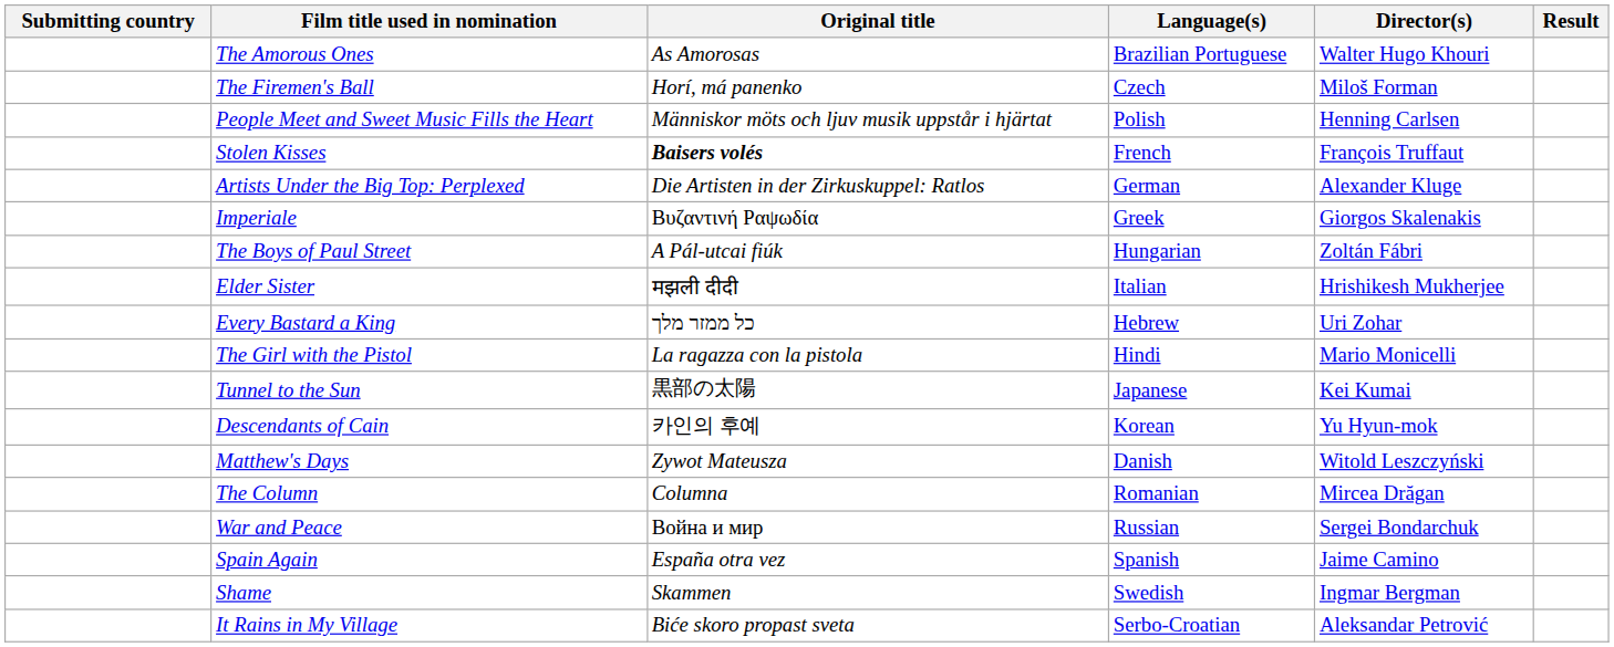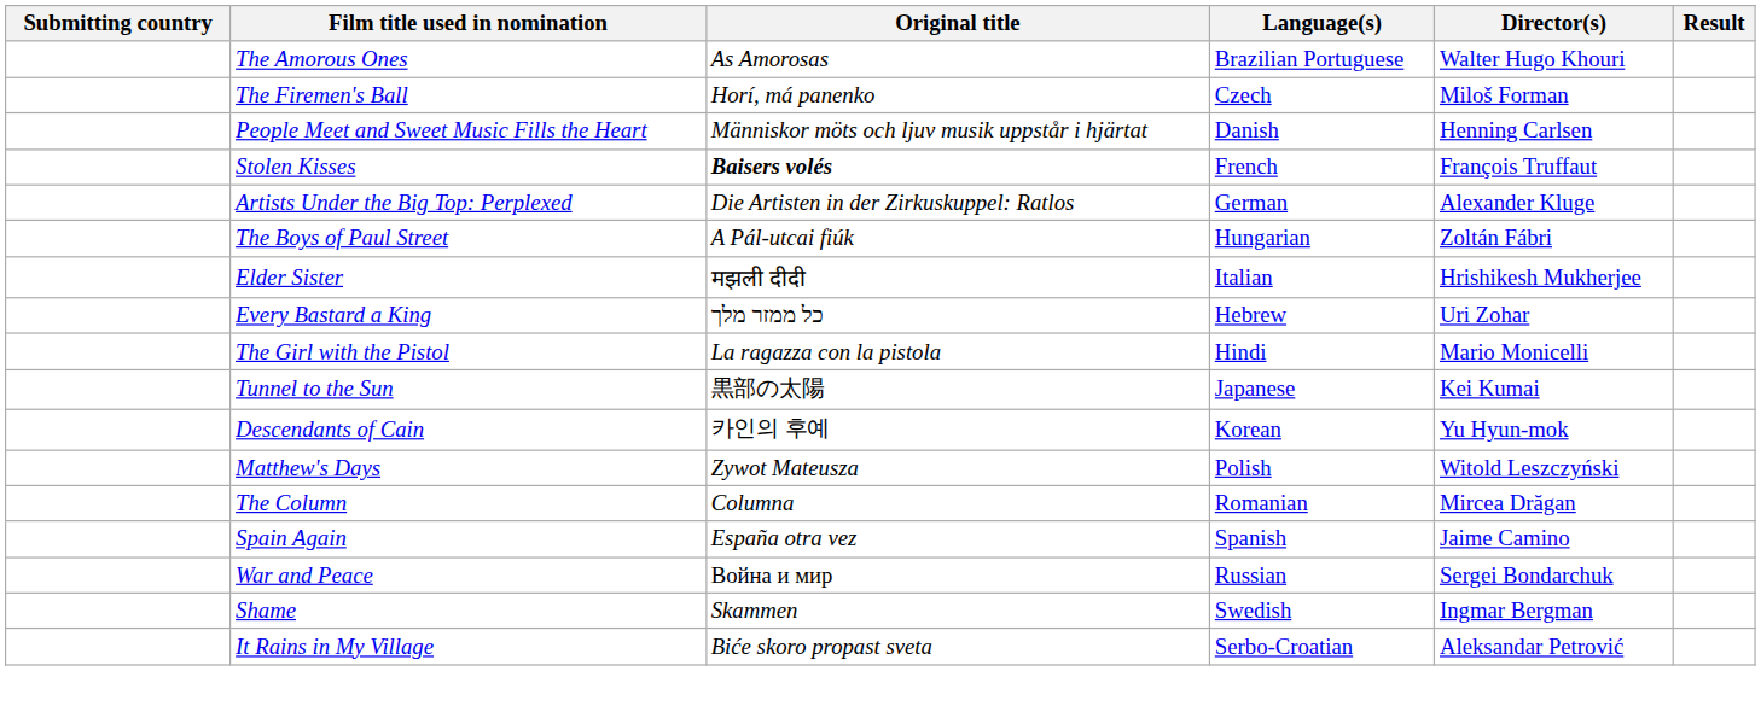People Meet and Sweet Music Fills the Heart | Language(s): Polish -> Danish
- row: Imperiale | Βυζαντινή Ραψωδία | Greek | Giorgos Skalenakis
Matthew's Days | Language(s): Danish -> Polish
rows swapped: War and Peace <-> Spain Again
